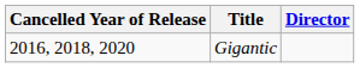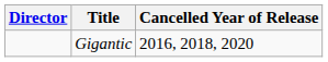columns swapped: Cancelled Year of Release <-> Director
